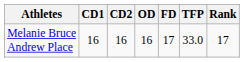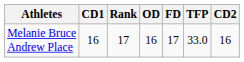columns swapped: CD2 <-> Rank
